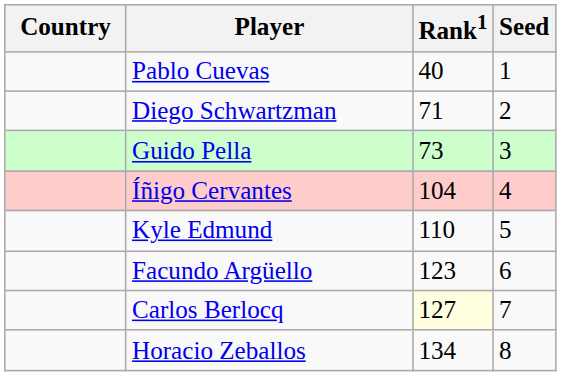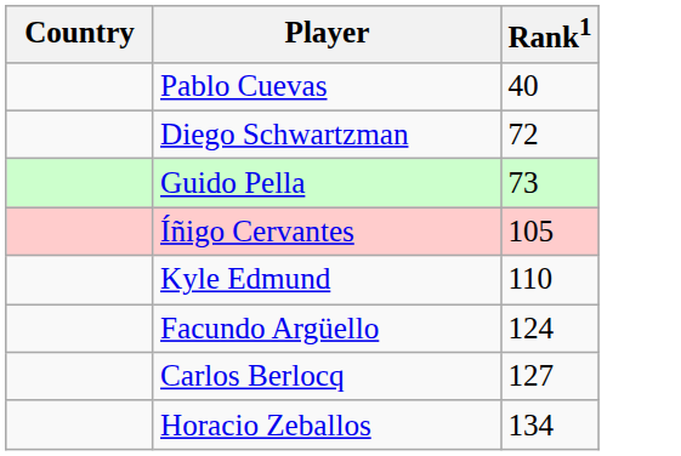- column: Seed | 1 | 2 | 3 | 4 | 5 | 6 | 7 | 8
Diego Schwartzman | Rank1: 71 -> 72
Íñigo Cervantes | Rank1: 104 -> 105
Facundo Argüello | Rank1: 123 -> 124
Carlos Berlocq | Rank1: lightyellow background -> no background
